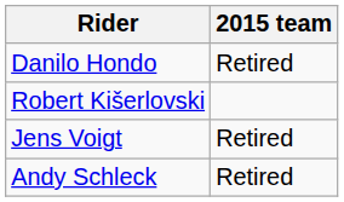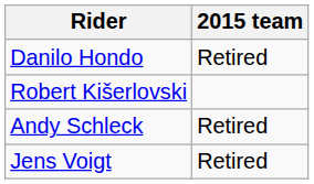rows swapped: Andy Schleck <-> Jens Voigt
